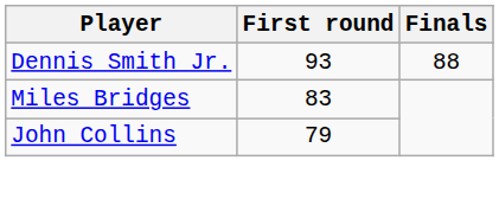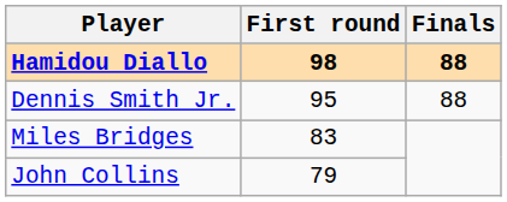+ row: Hamidou Diallo | 98 | 88
Dennis Smith Jr. | First round: 93 -> 95
